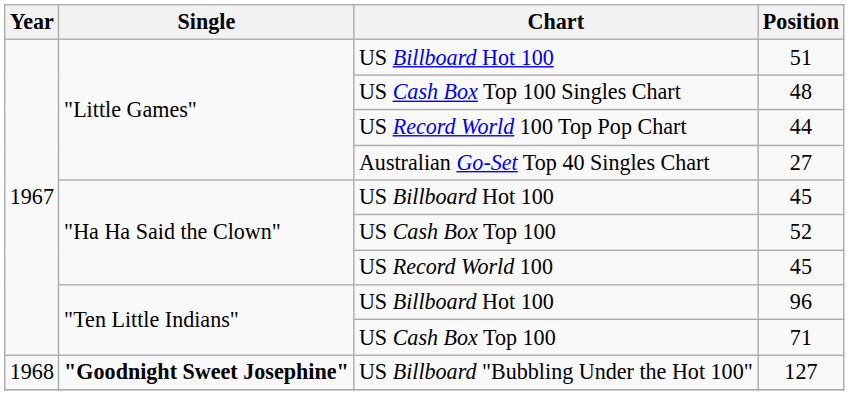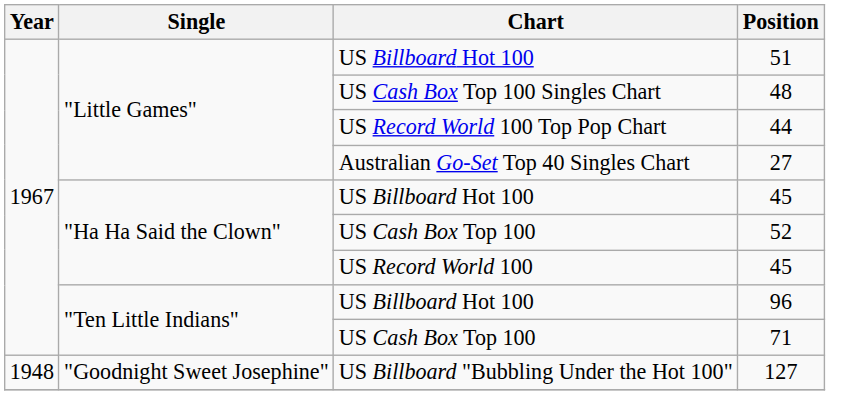127 | Year: 1968 -> 1948
127 | Single: bold -> normal
